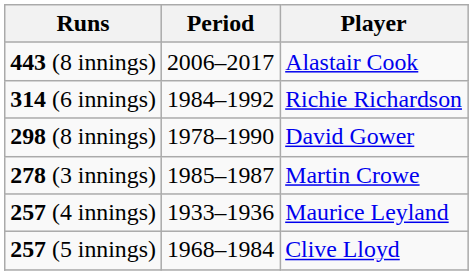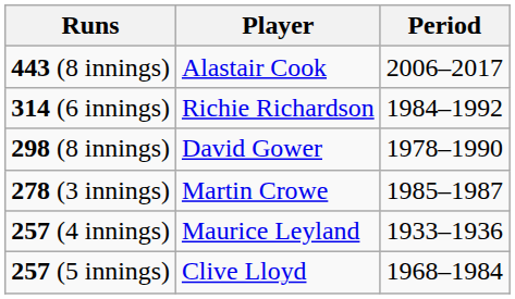columns swapped: Player <-> Period
